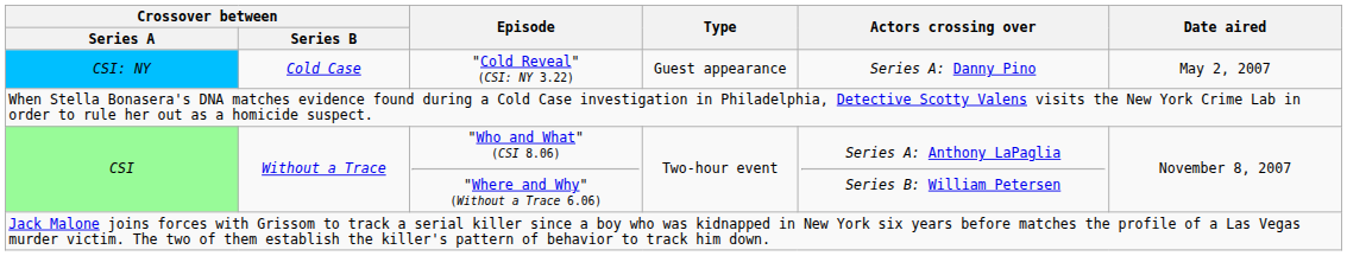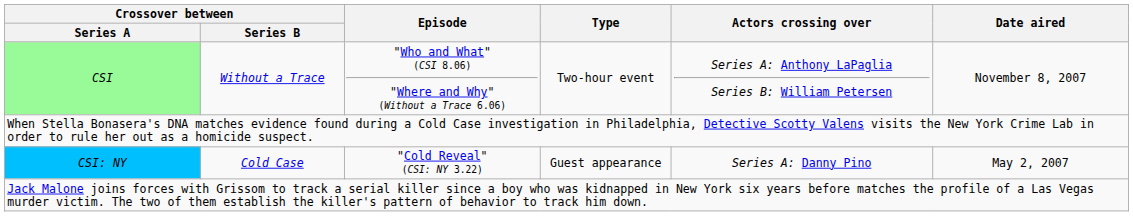rows swapped: CSI: NY <-> CSI
